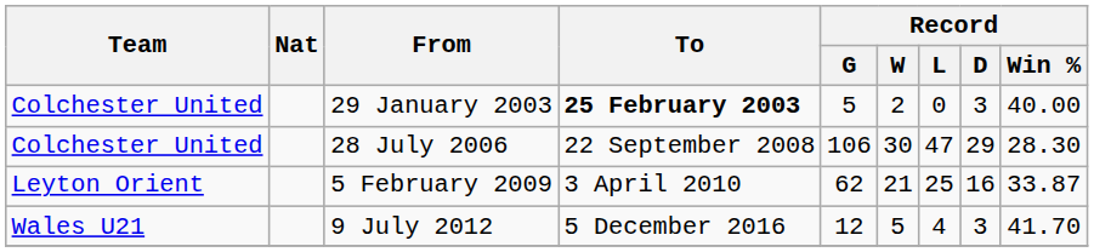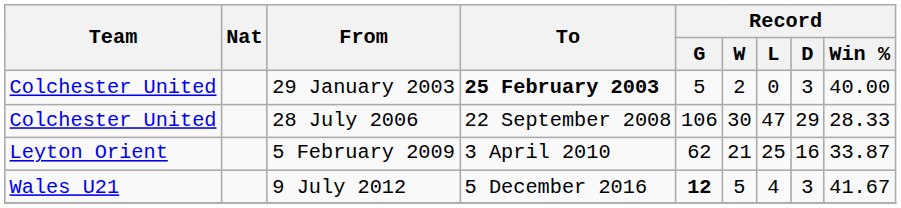28 July 2006 | Record / Win %: 28.30 -> 28.33
9 July 2012 | Record / G: normal -> bold
9 July 2012 | Record / Win %: 41.70 -> 41.67
